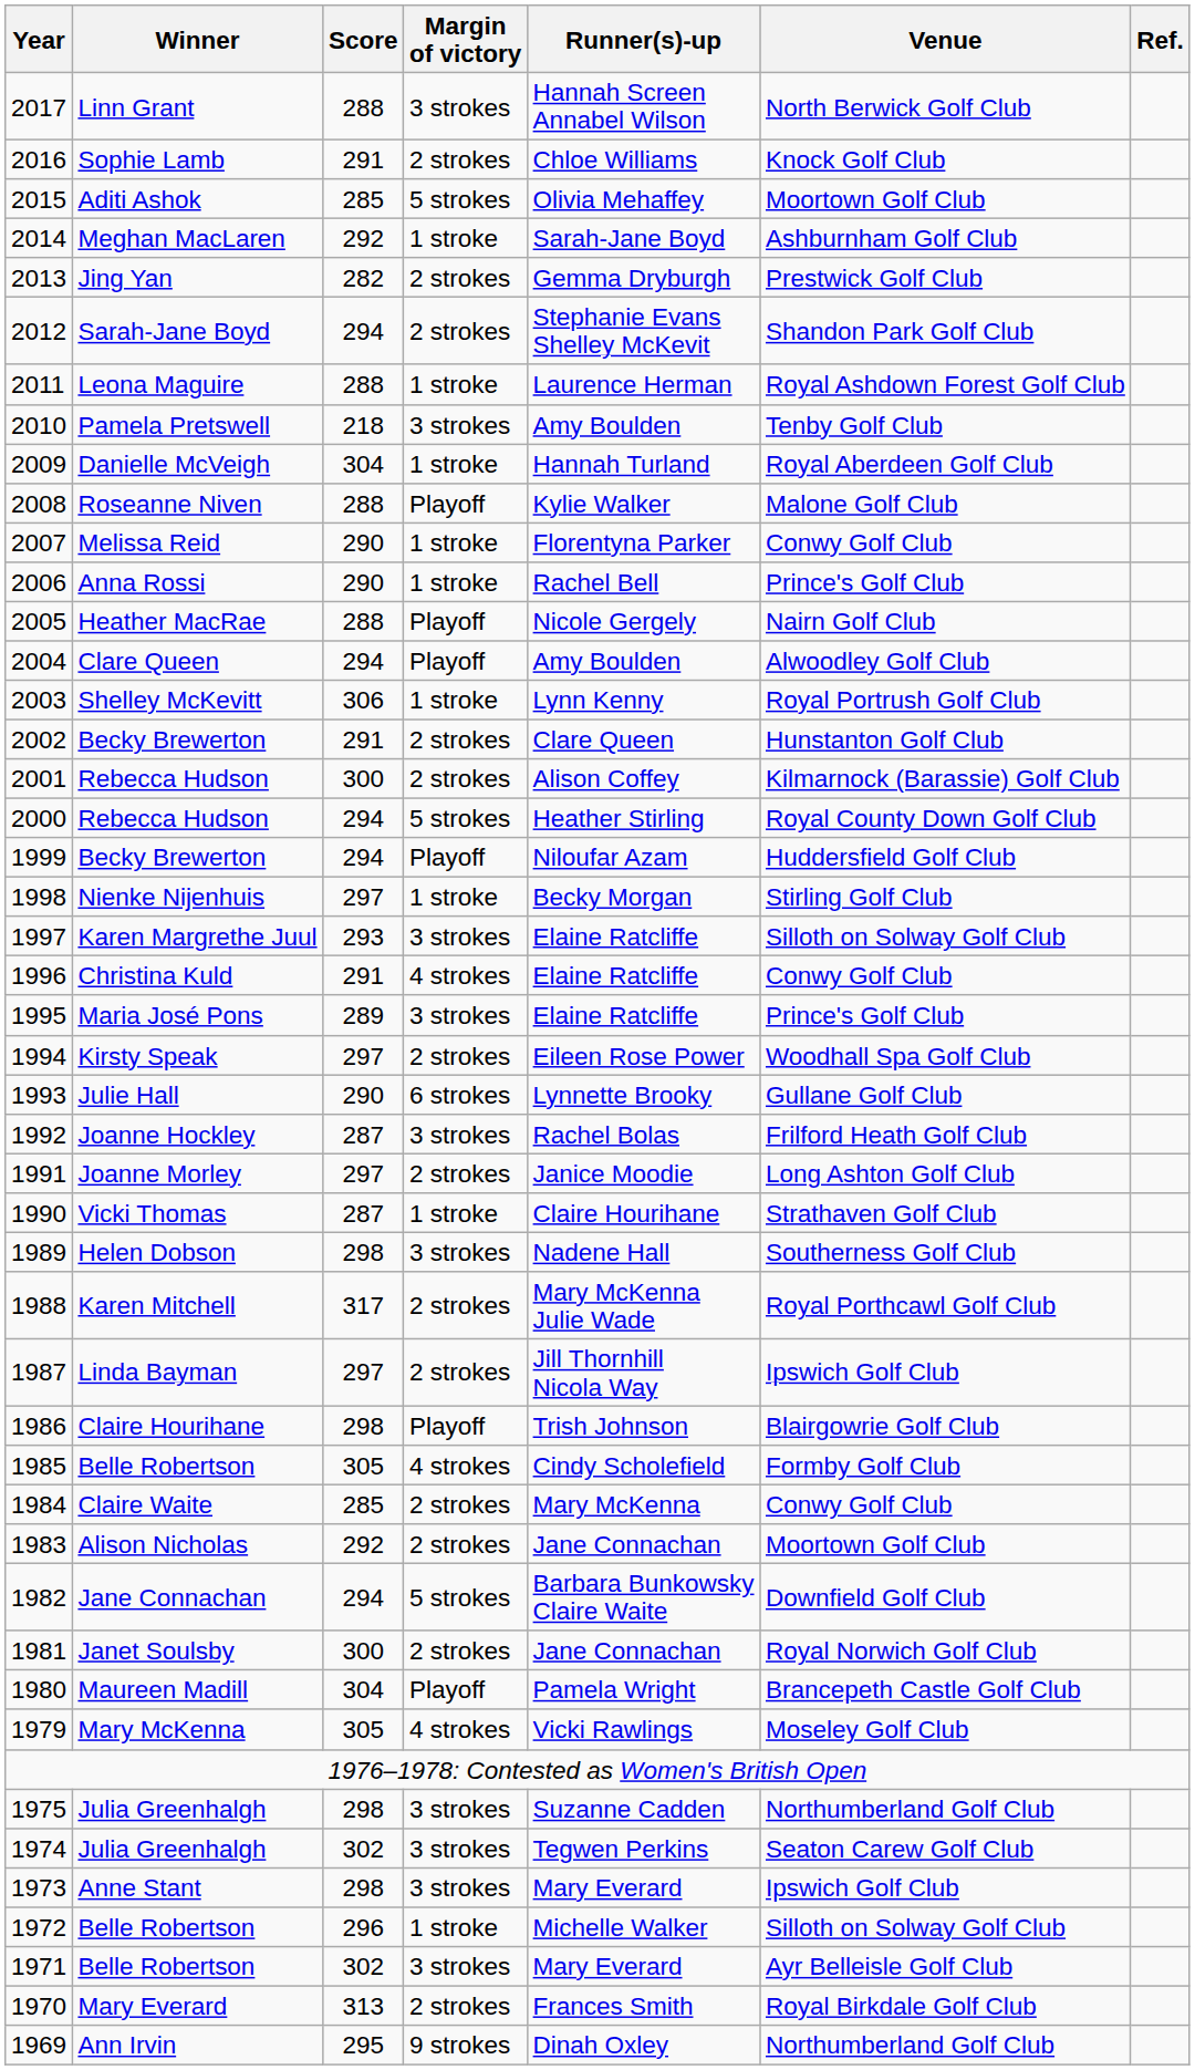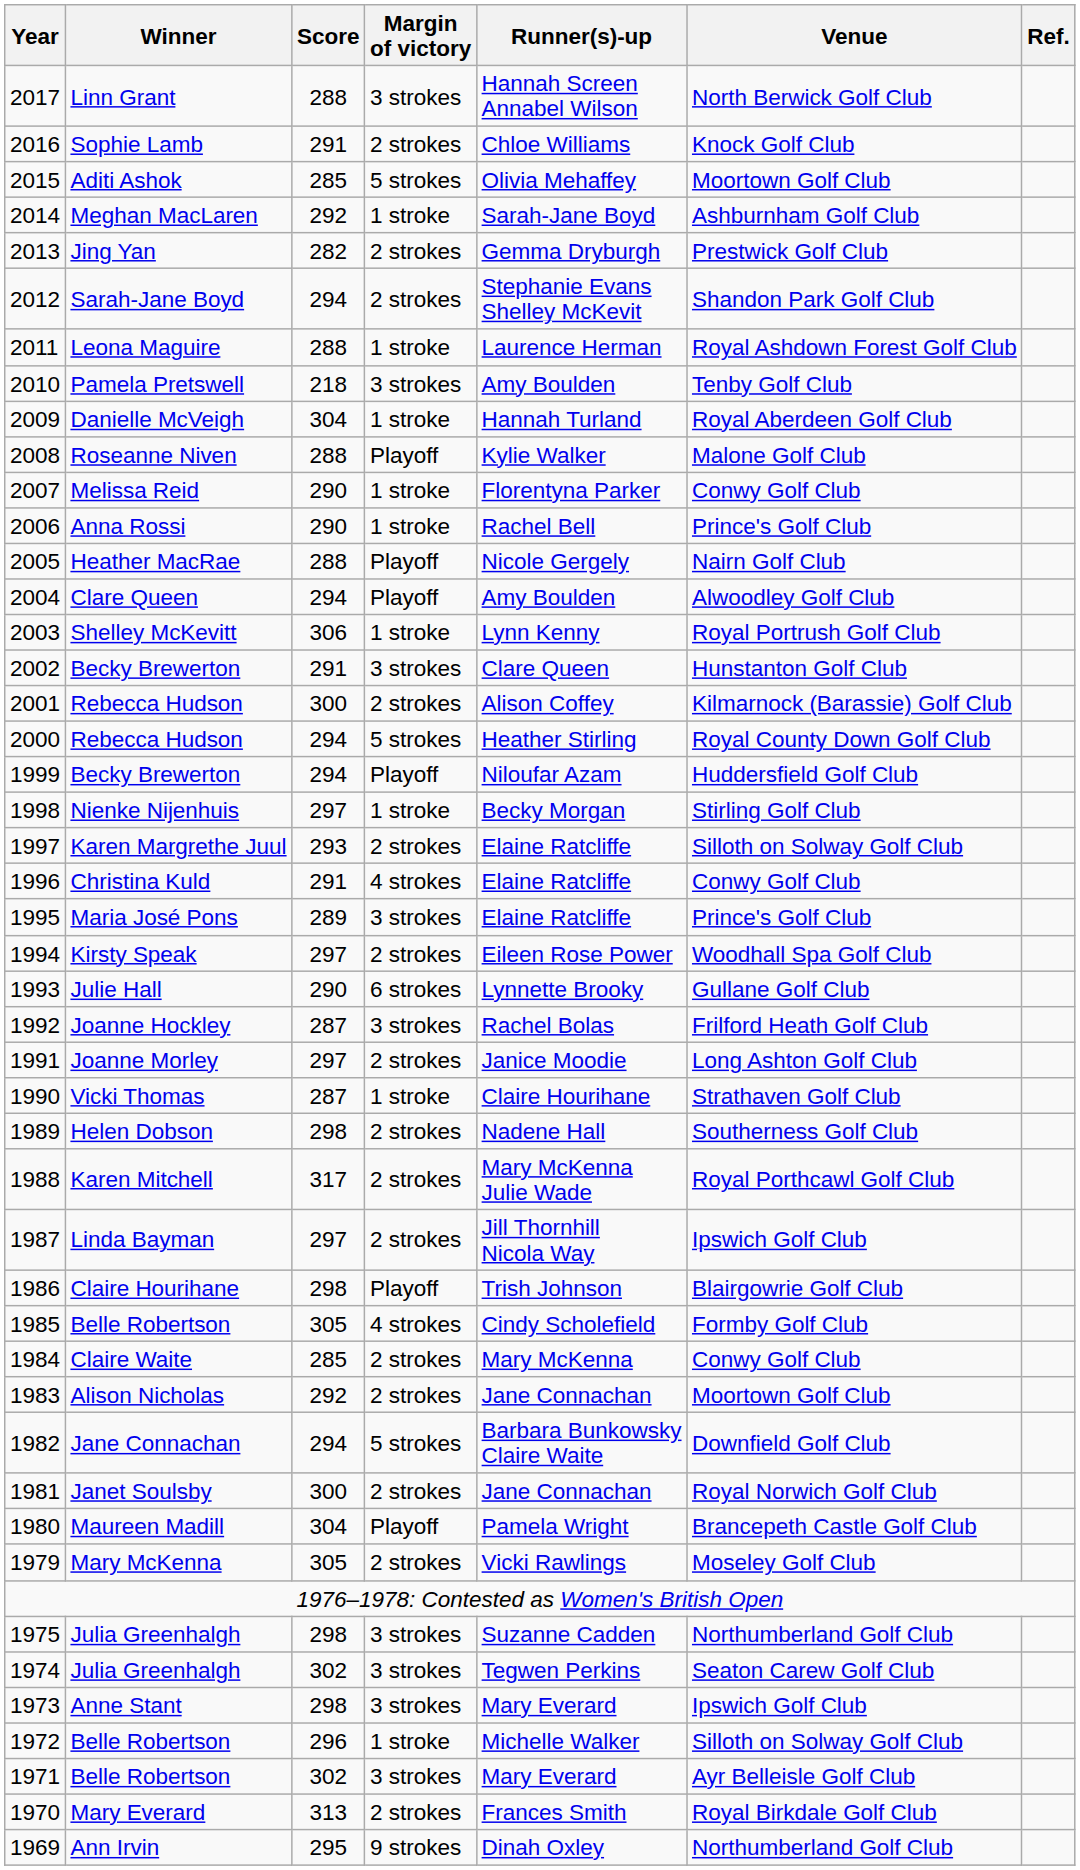2002 | Margin of victory: 2 strokes -> 3 strokes
1997 | Margin of victory: 3 strokes -> 2 strokes
1989 | Margin of victory: 3 strokes -> 2 strokes
1979 | Margin of victory: 4 strokes -> 2 strokes
